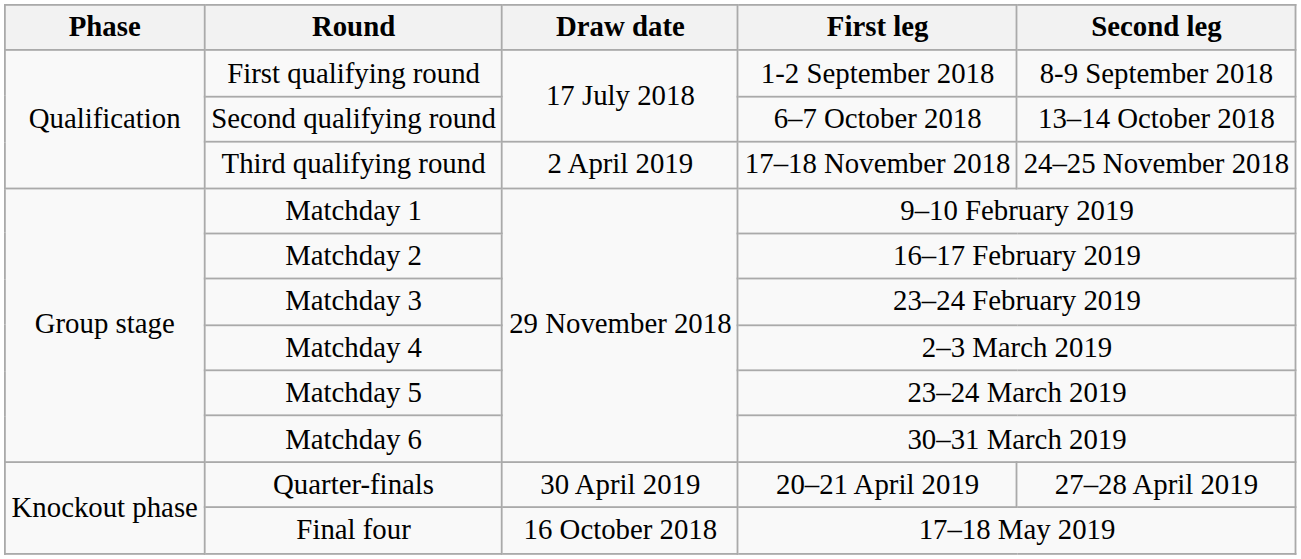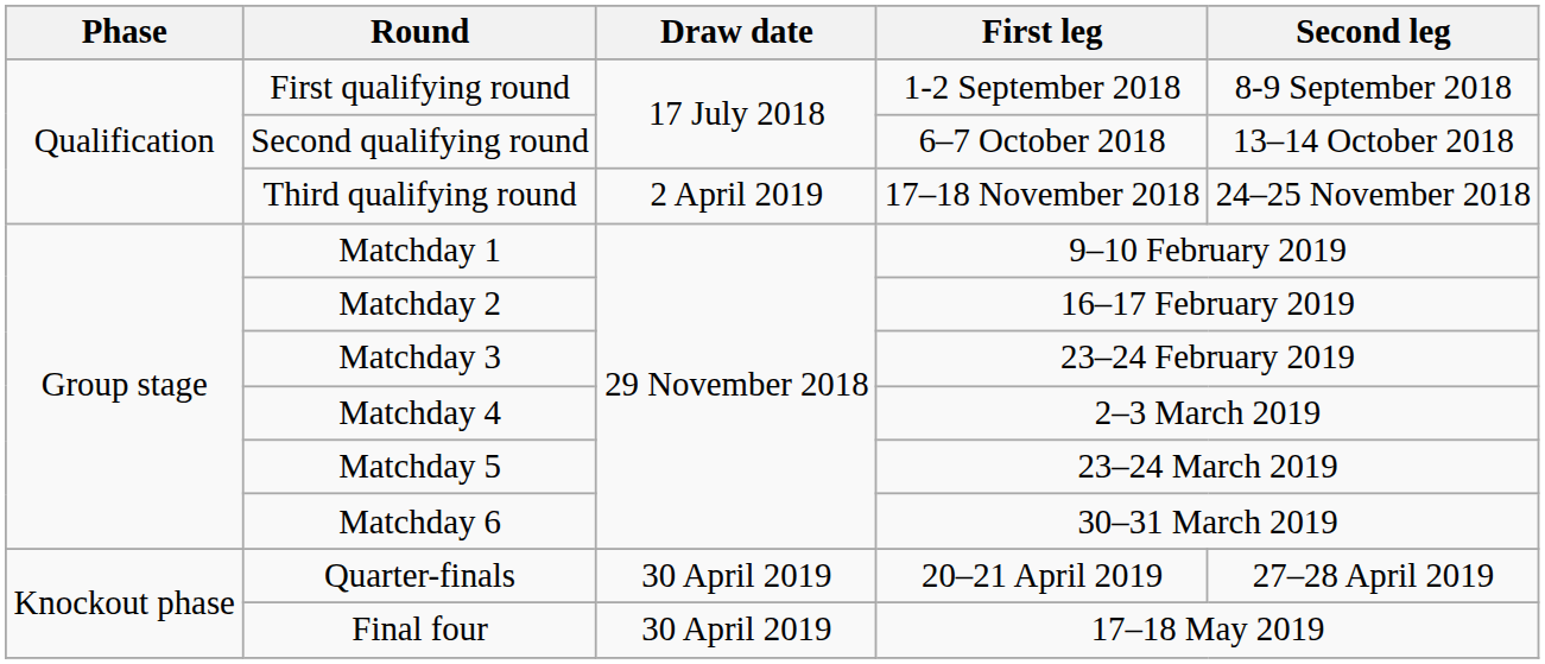Final four | Draw date: 16 October 2018 -> 30 April 2019
